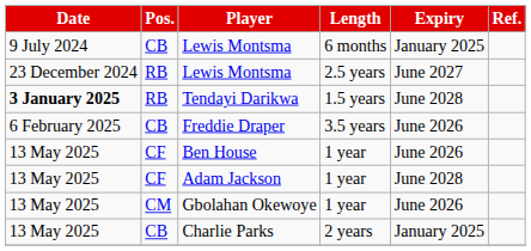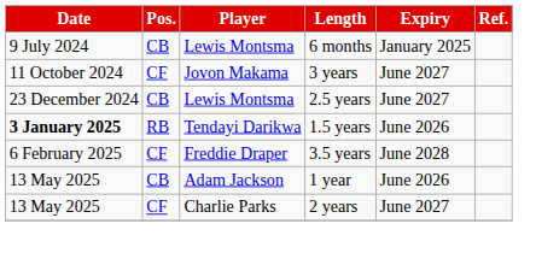+ row: 11 October 2024 | CF | Jovon Makama | 3 years | June 2027
Lewis Montsma / 2.5 years | Pos.: RB -> CB
Tendayi Darikwa | Expiry: June 2028 -> June 2026
Freddie Draper | Pos.: CB -> CF
Freddie Draper | Expiry: June 2026 -> June 2028
- row: 13 May 2025 | CF | Ben House | 1 year | June 2026
Adam Jackson | Pos.: CF -> CB
Adam Jackson | Expiry: June 2028 -> June 2026
- row: 13 May 2025 | CM | Gbolahan Okewoye | 1 year | June 2026
Charlie Parks | Pos.: CB -> CF
Charlie Parks | Expiry: January 2025 -> June 2027
